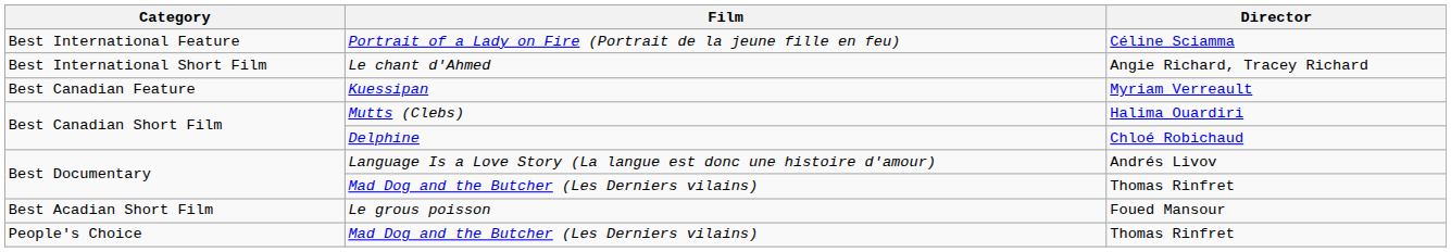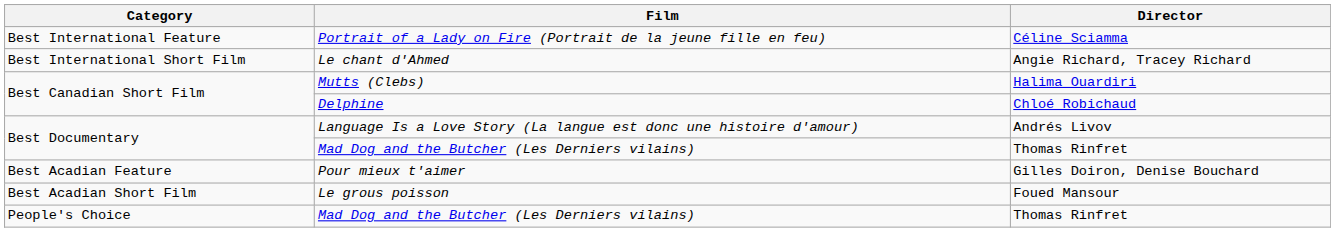- row: Best Canadian Feature | Kuessipan | Myriam Verreault
+ row: Best Acadian Feature | Pour mieux t'aimer | Gilles Doiron, Denise Bouchard
